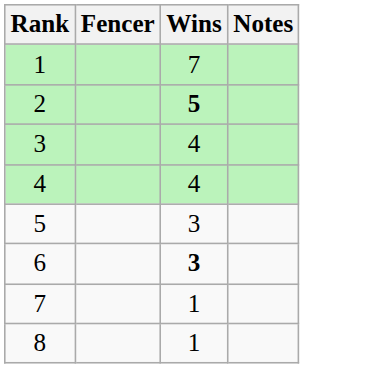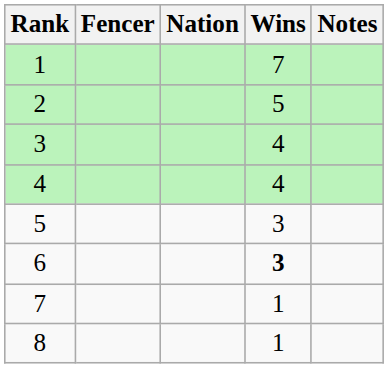+ column: Nation
2 | Wins: bold -> normal
